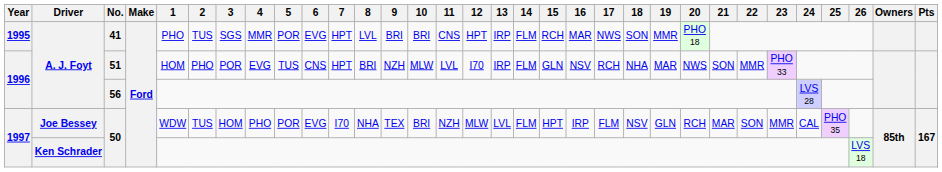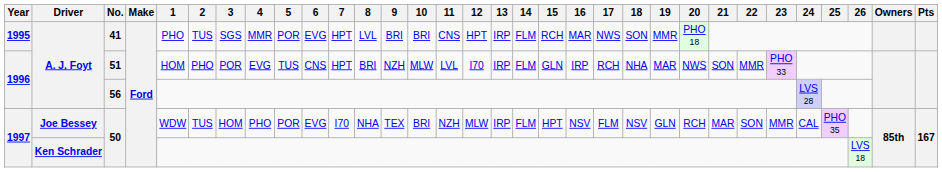51 | 16: NSV -> IRP
Joe Bessey / 50 | 13: LVL -> IRP
Joe Bessey / 50 | 16: IRP -> NSV
